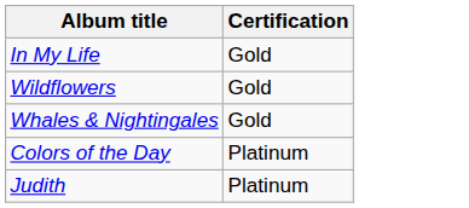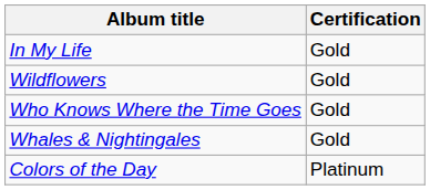+ row: Who Knows Where the Time Goes | Gold
- row: Judith | Platinum
